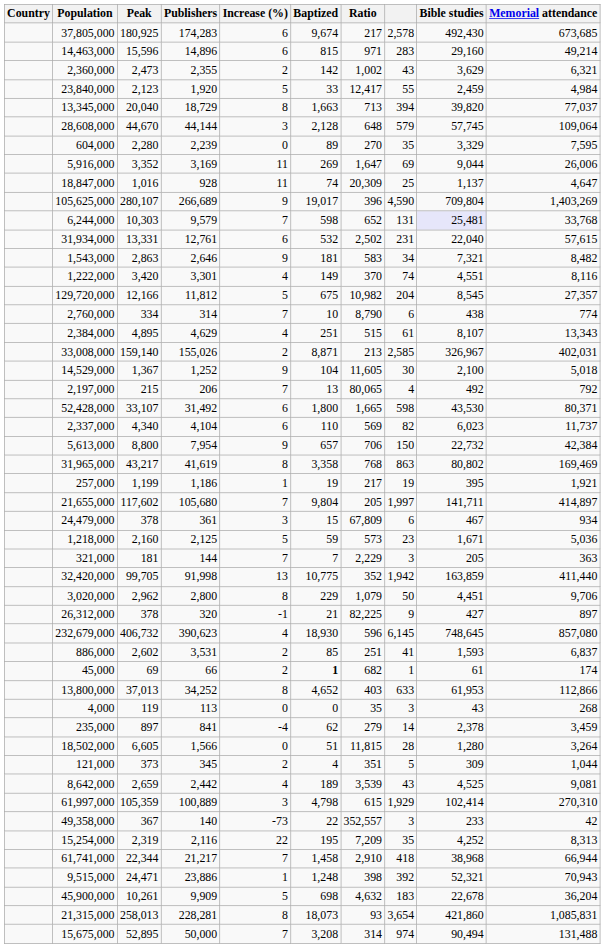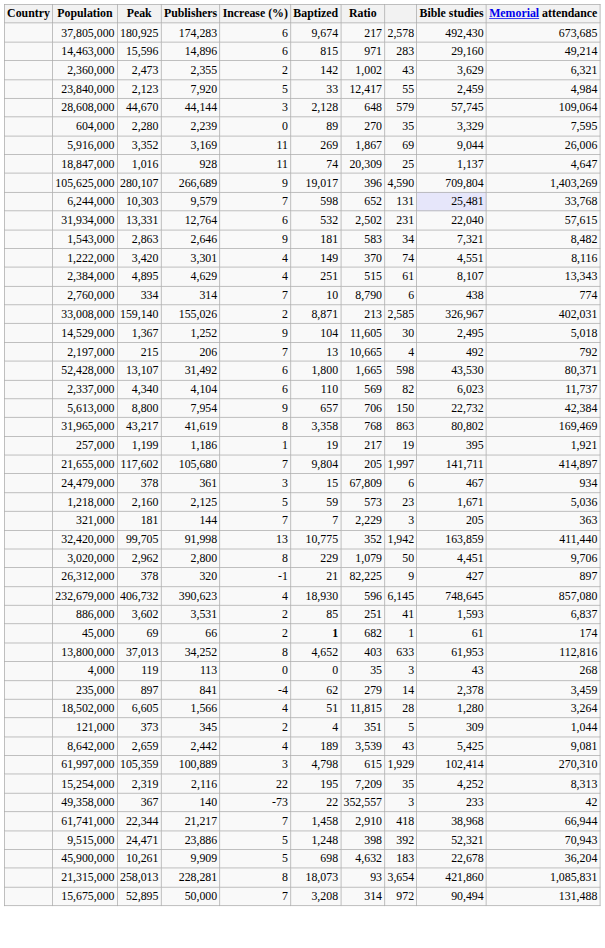23,840,000 | Publishers: 1,920 -> 7,920
- row: 13,345,000 | 20,040 | 18,729 | 8 | 1,663 | 713 | 394 | 39,820 | 77,037
5,916,000 | Ratio: 1,647 -> 1,867
31,934,000 | Publishers: 12,761 -> 12,764
- row: 129,720,000 | 12,166 | 11,812 | 5 | 675 | 10,982 | 204 | 8,545 | 27,357
rows swapped: 2,384,000 <-> 2,760,000
14,529,000 | Bible studies: 2,100 -> 2,495
2,197,000 | Ratio: 80,065 -> 10,665
52,428,000 | Peak: 33,107 -> 13,107
886,000 | Peak: 2,602 -> 3,602
13,800,000 | Memorial attendance: 112,866 -> 112,816
18,502,000 | Increase (%): 0 -> 4
8,642,000 | Bible studies: 4,525 -> 5,425
rows swapped: 15,254,000 <-> 49,358,000
9,515,000 | Increase (%): 1 -> 5
15,675,000 | column 8: 974 -> 972
